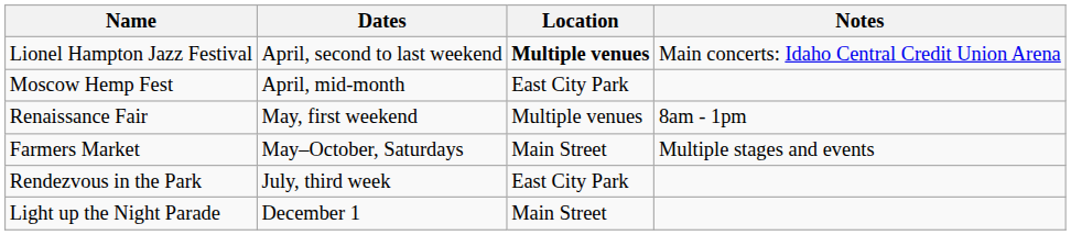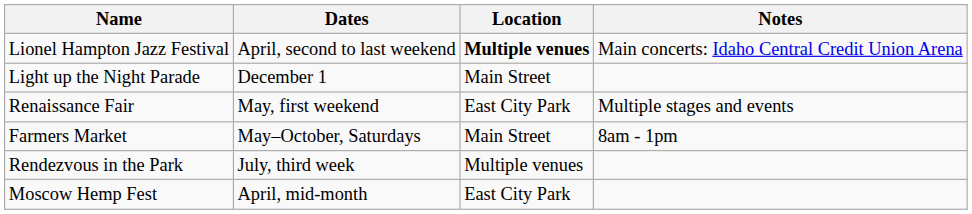rows swapped: Moscow Hemp Fest <-> Light up the Night Parade
Renaissance Fair | Location: Multiple venues -> East City Park
Renaissance Fair | Notes: 8am - 1pm -> Multiple stages and events
Farmers Market | Notes: Multiple stages and events -> 8am - 1pm
Rendezvous in the Park | Location: East City Park -> Multiple venues
